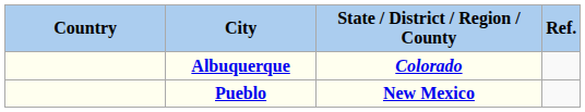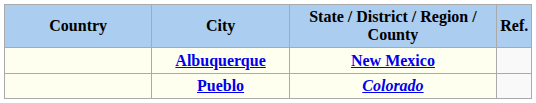Albuquerque | State / District / Region / County: Colorado -> New Mexico
Pueblo | State / District / Region / County: New Mexico -> Colorado
